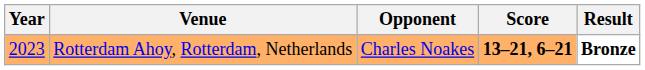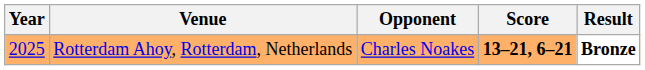Rotterdam Ahoy, Rotterdam, Netherlands | Year: 2023 -> 2025
